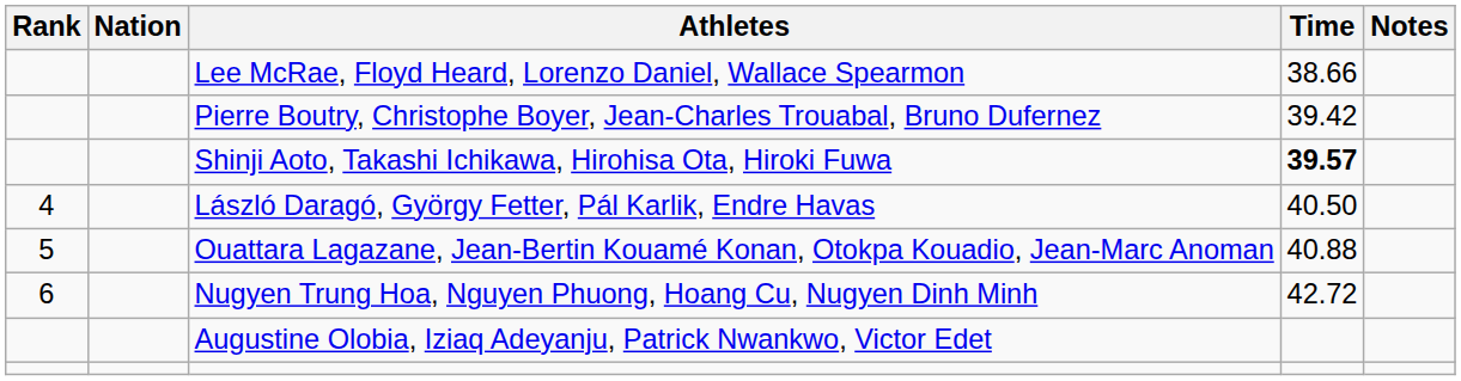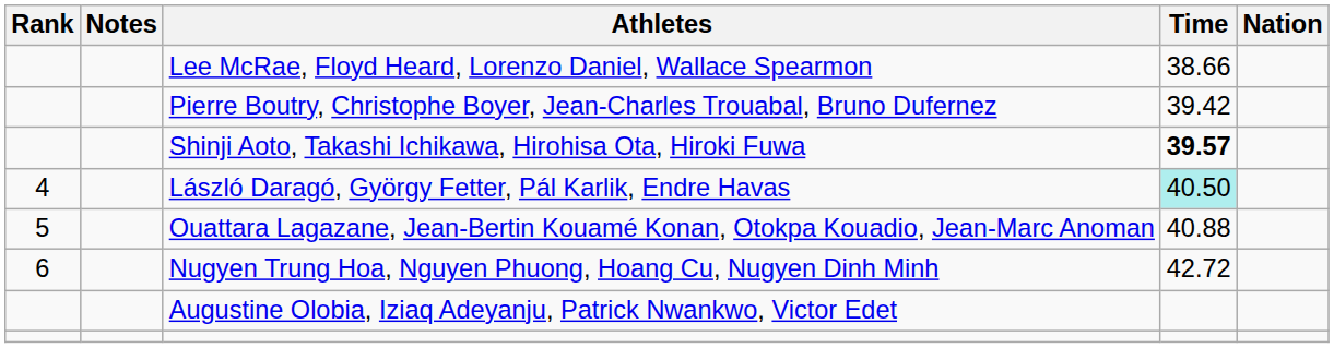columns swapped: Nation <-> Notes
László Daragó, György Fetter, Pál Karlik, Endre Havas | Time: no background -> paleturquoise background
